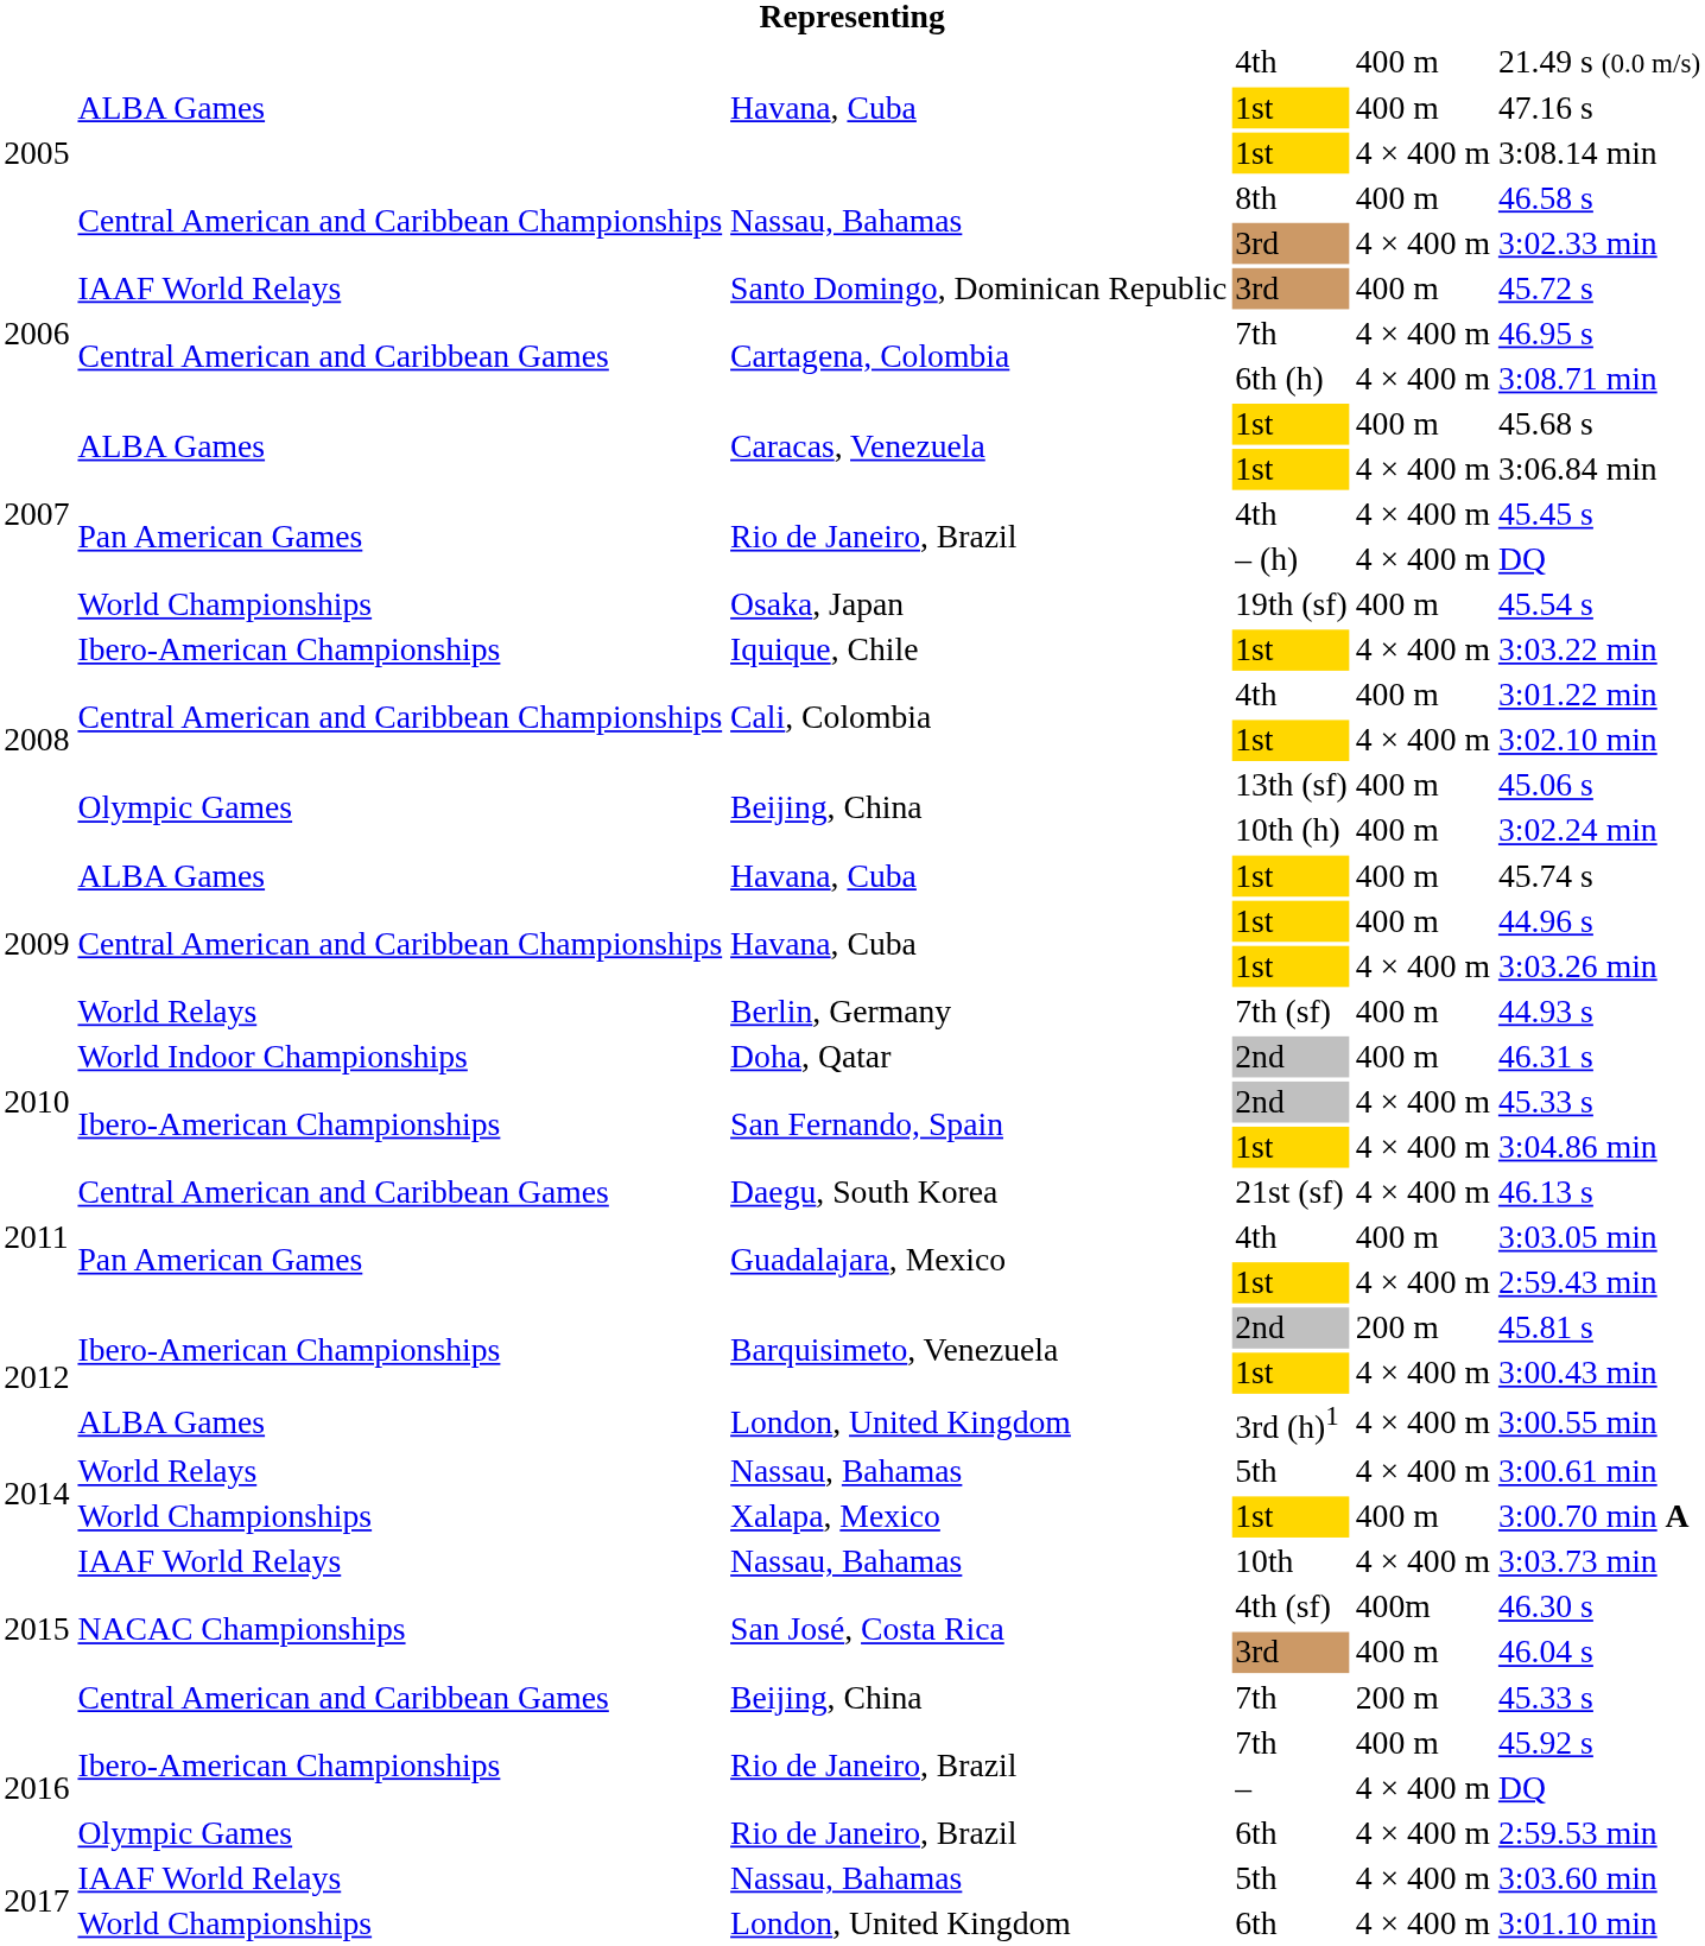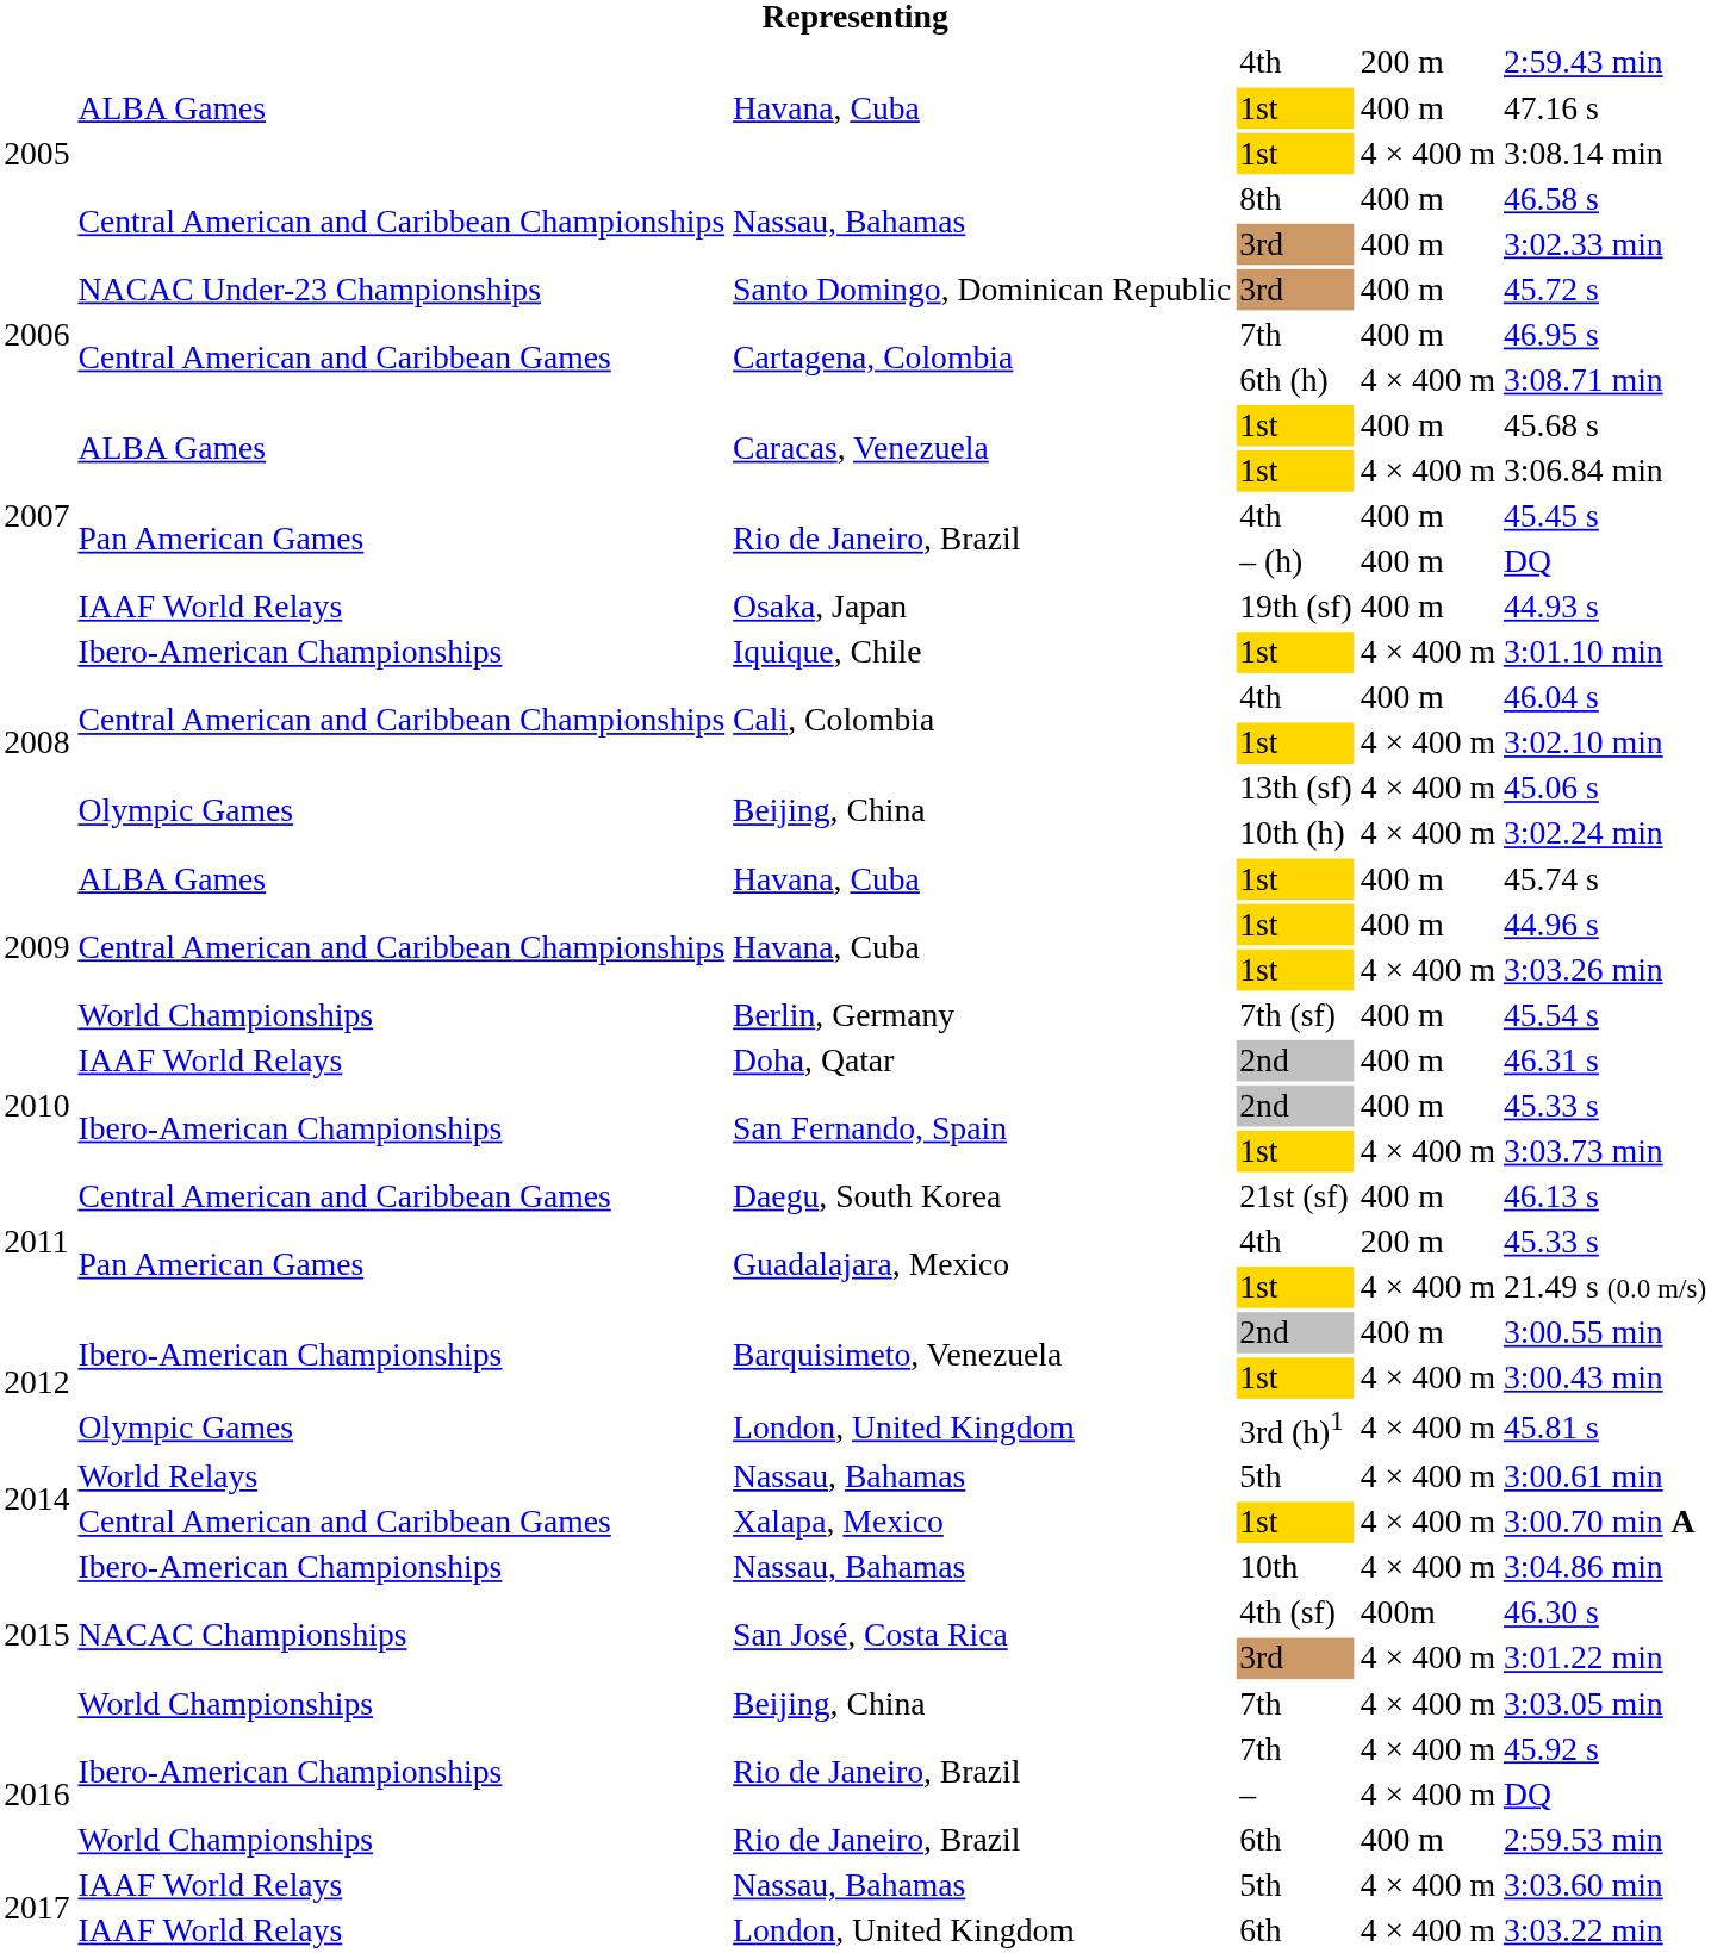Havana, Cuba / 4th | column 5: 400 m -> 200 m
Havana, Cuba / 4th | column 6: 21.49 s (0.0 m/s) -> 2:59.43 min
Nassau, Bahamas / 3rd | column 5: 4 × 400 m -> 400 m
Santo Domingo, Dominican Republic | column 2: IAAF World Relays -> NACAC Under-23 Championships
Cartagena, Colombia / 7th | column 5: 4 × 400 m -> 400 m
Rio de Janeiro, Brazil / 4th | column 5: 4 × 400 m -> 400 m
Rio de Janeiro, Brazil / – (h) | column 5: 4 × 400 m -> 400 m
Osaka, Japan | column 2: World Championships -> IAAF World Relays
Osaka, Japan | column 6: 45.54 s -> 44.93 s
Iquique, Chile | column 6: 3:03.22 min -> 3:01.10 min
Cali, Colombia / 4th | column 6: 3:01.22 min -> 46.04 s
Beijing, China / 13th (sf) | column 5: 400 m -> 4 × 400 m
Beijing, China / 10th (h) | column 5: 400 m -> 4 × 400 m
Berlin, Germany | column 2: World Relays -> World Championships
Berlin, Germany | column 6: 44.93 s -> 45.54 s
Doha, Qatar | column 2: World Indoor Championships -> IAAF World Relays
San Fernando, Spain / 2nd | column 5: 4 × 400 m -> 400 m
San Fernando, Spain / 1st | column 6: 3:04.86 min -> 3:03.73 min
Daegu, South Korea | column 5: 4 × 400 m -> 400 m
Guadalajara, Mexico / 4th | column 5: 400 m -> 200 m
Guadalajara, Mexico / 4th | column 6: 3:03.05 min -> 45.33 s
Guadalajara, Mexico / 1st | column 6: 2:59.43 min -> 21.49 s (0.0 m/s)
Barquisimeto, Venezuela / 2nd | column 5: 200 m -> 400 m
Barquisimeto, Venezuela / 2nd | column 6: 45.81 s -> 3:00.55 min
London, United Kingdom / 3rd (h)1 | column 2: ALBA Games -> Olympic Games
London, United Kingdom / 3rd (h)1 | column 6: 3:00.55 min -> 45.81 s
Xalapa, Mexico | column 2: World Championships -> Central American and Caribbean Games
Xalapa, Mexico | column 5: 400 m -> 4 × 400 m
Nassau, Bahamas / 10th | column 2: IAAF World Relays -> Ibero-American Championships
Nassau, Bahamas / 10th | column 6: 3:03.73 min -> 3:04.86 min
San José, Costa Rica / 3rd | column 5: 400 m -> 4 × 400 m
San José, Costa Rica / 3rd | column 6: 46.04 s -> 3:01.22 min
Beijing, China / 7th | column 2: Central American and Caribbean Games -> World Championships
Beijing, China / 7th | column 5: 200 m -> 4 × 400 m
Beijing, China / 7th | column 6: 45.33 s -> 3:03.05 min
Rio de Janeiro, Brazil / 7th | column 5: 400 m -> 4 × 400 m
Rio de Janeiro, Brazil / 6th | column 2: Olympic Games -> World Championships
Rio de Janeiro, Brazil / 6th | column 5: 4 × 400 m -> 400 m
London, United Kingdom / 6th | column 2: World Championships -> IAAF World Relays
London, United Kingdom / 6th | column 6: 3:01.10 min -> 3:03.22 min
